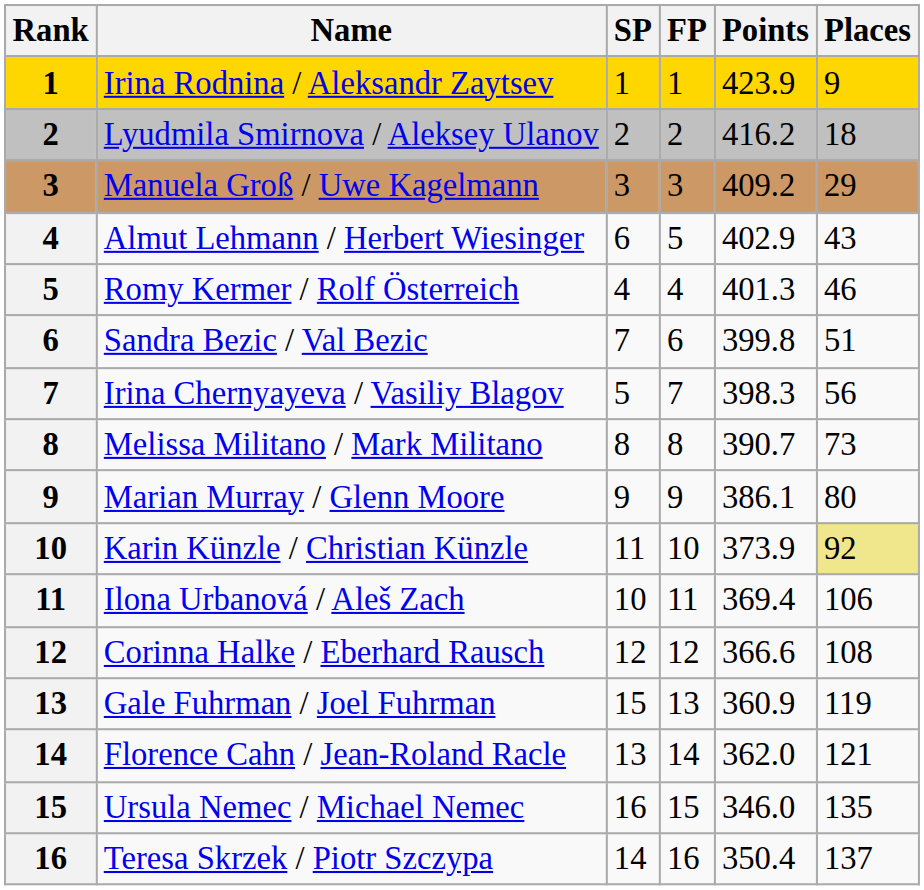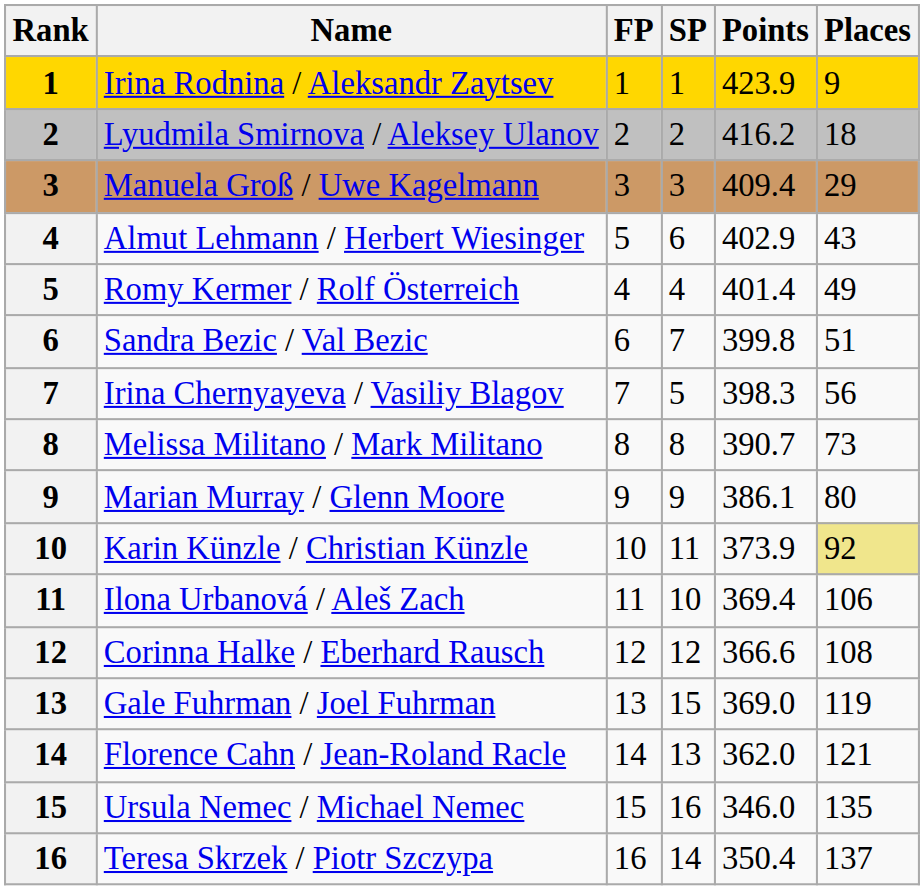columns swapped: SP <-> FP
Manuela Groß / Uwe Kagelmann | Points: 409.2 -> 409.4
Romy Kermer / Rolf Österreich | Points: 401.3 -> 401.4
Romy Kermer / Rolf Österreich | Places: 46 -> 49
Gale Fuhrman / Joel Fuhrman | Points: 360.9 -> 369.0
